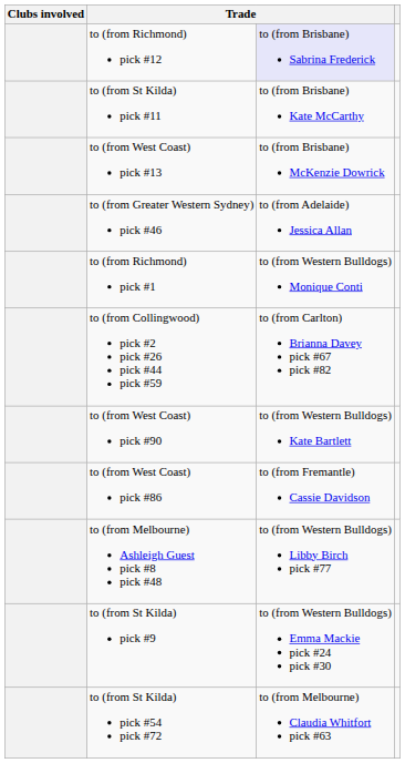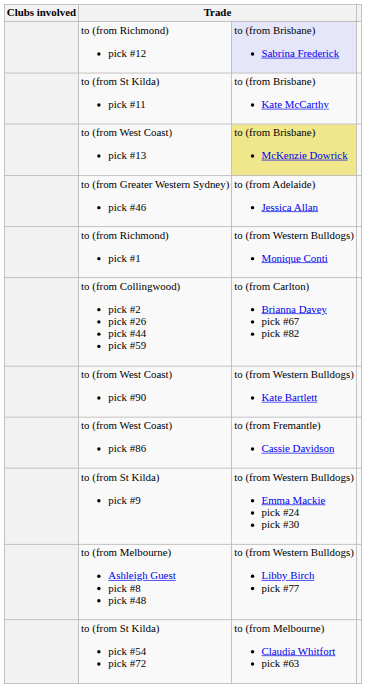to (from West Coast) pick #13 | column 3: no background -> khaki background
rows swapped: to (from Melbourne) Ashleigh Guest pick #8 pick #48 <-> to (from St Kilda) pick #9
